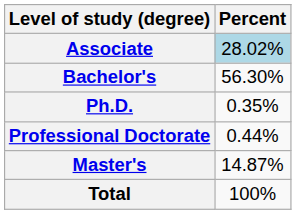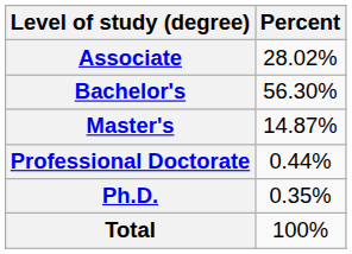Associate | Percent: lightblue background -> no background
rows swapped: Master's <-> Ph.D.
